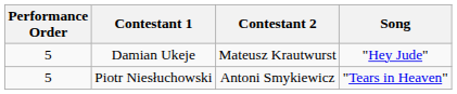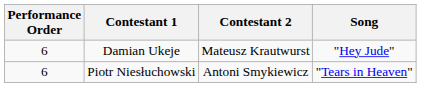Damian Ukeje | Performance Order: 5 -> 6
Piotr Niesłuchowski | Performance Order: 5 -> 6
